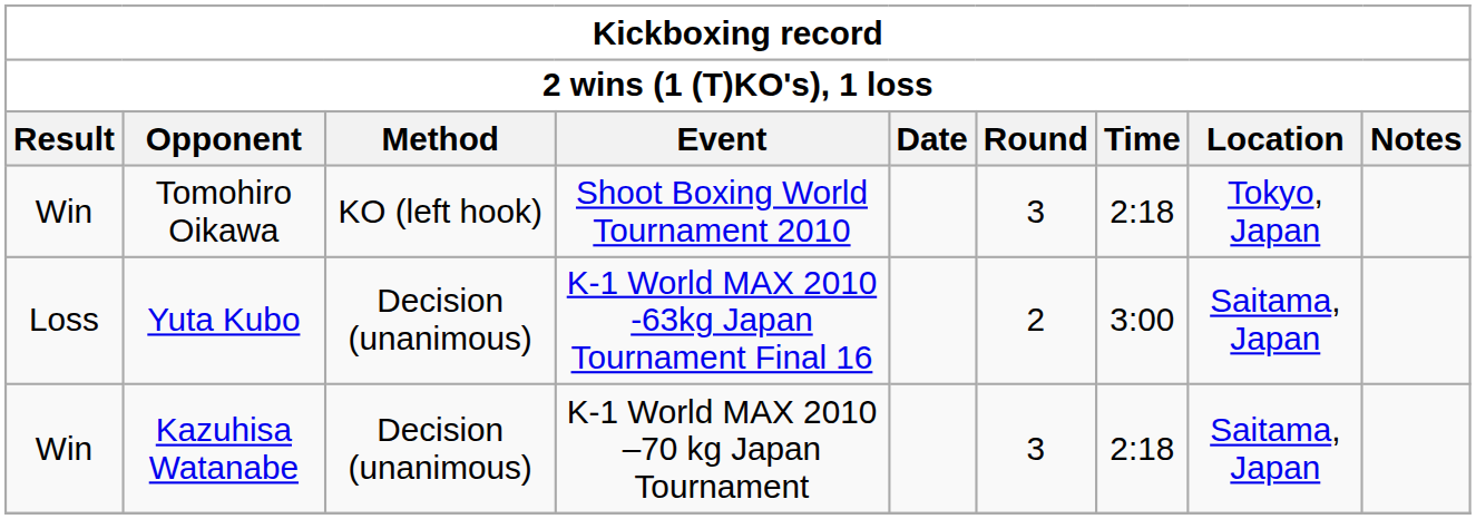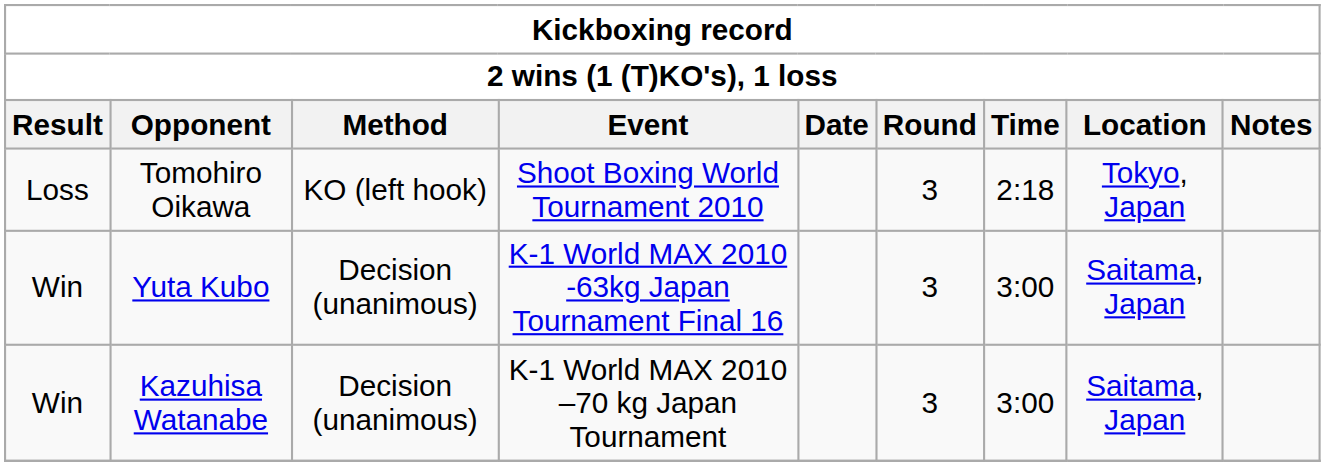Tomohiro Oikawa | Result: Win -> Loss
Yuta Kubo | Result: Loss -> Win
Yuta Kubo | Round: 2 -> 3
Kazuhisa Watanabe | Time: 2:18 -> 3:00
